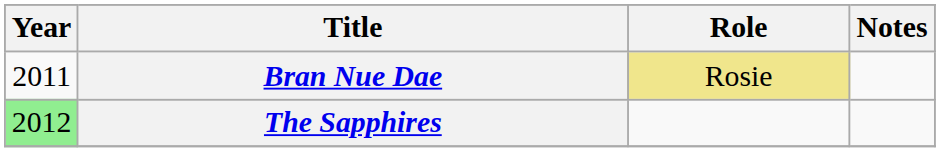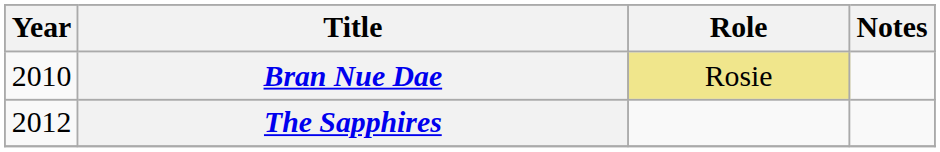Bran Nue Dae | Year: 2011 -> 2010
The Sapphires | Year: lightgreen background -> no background
